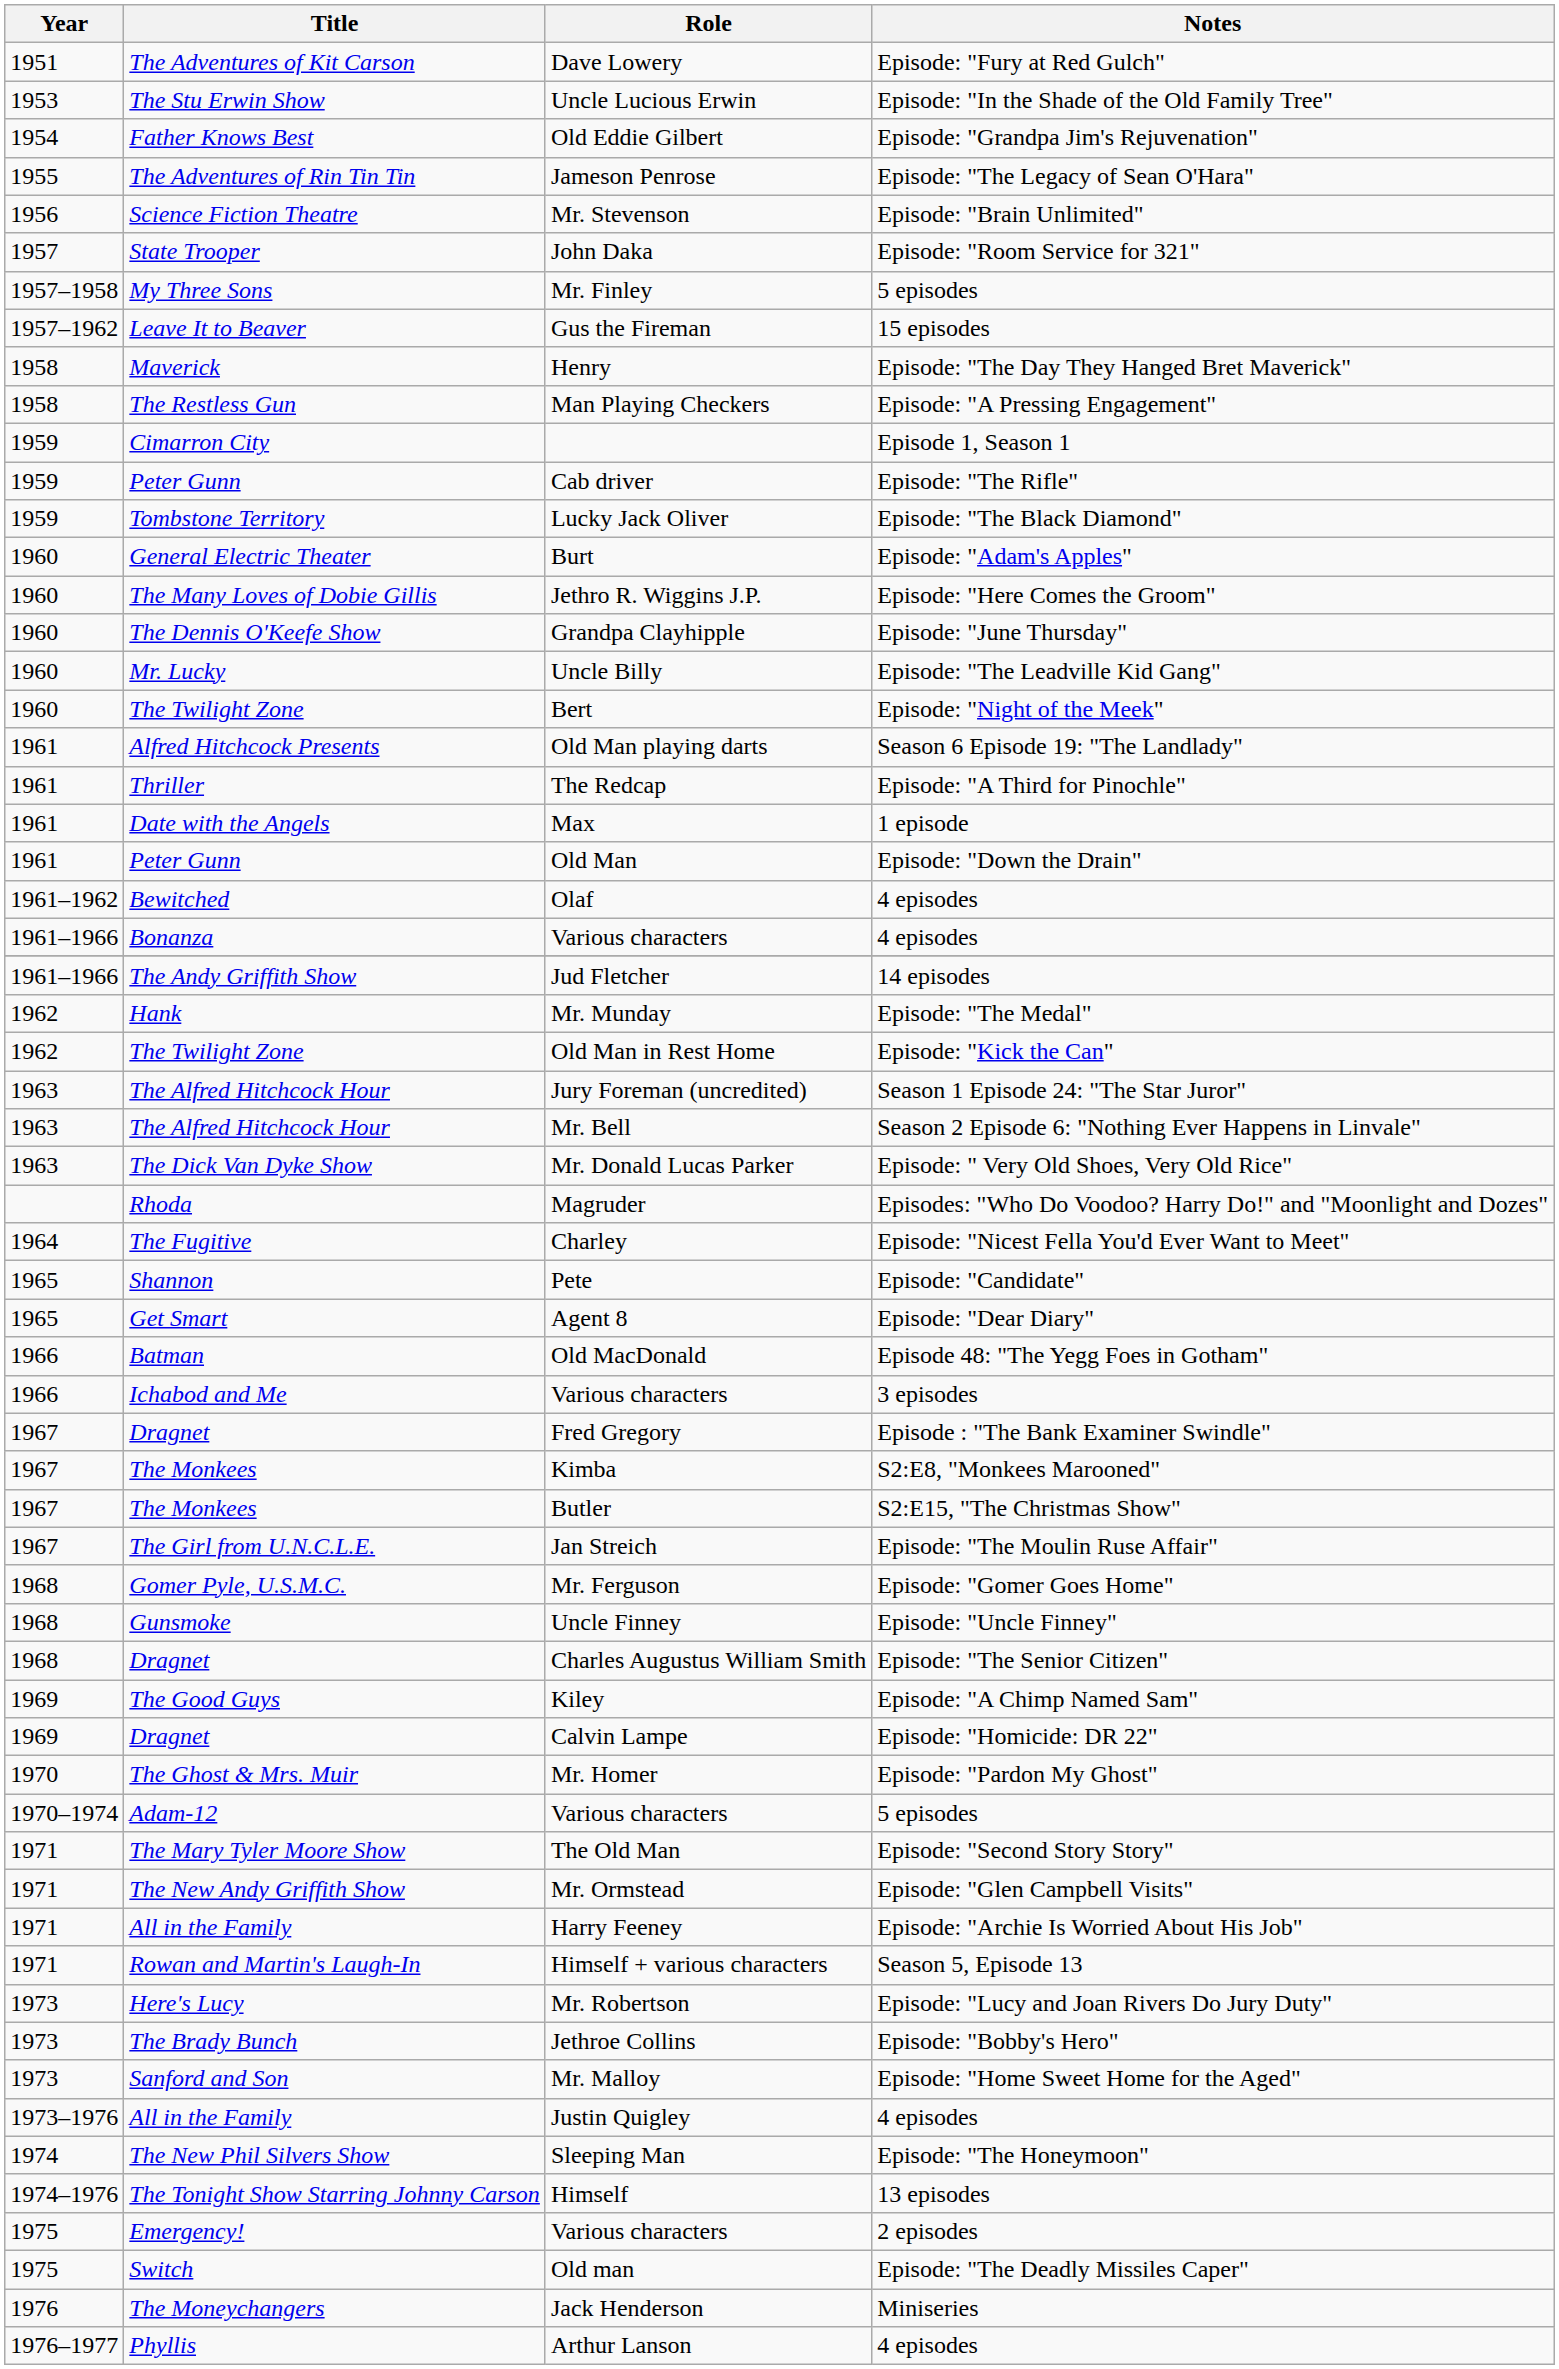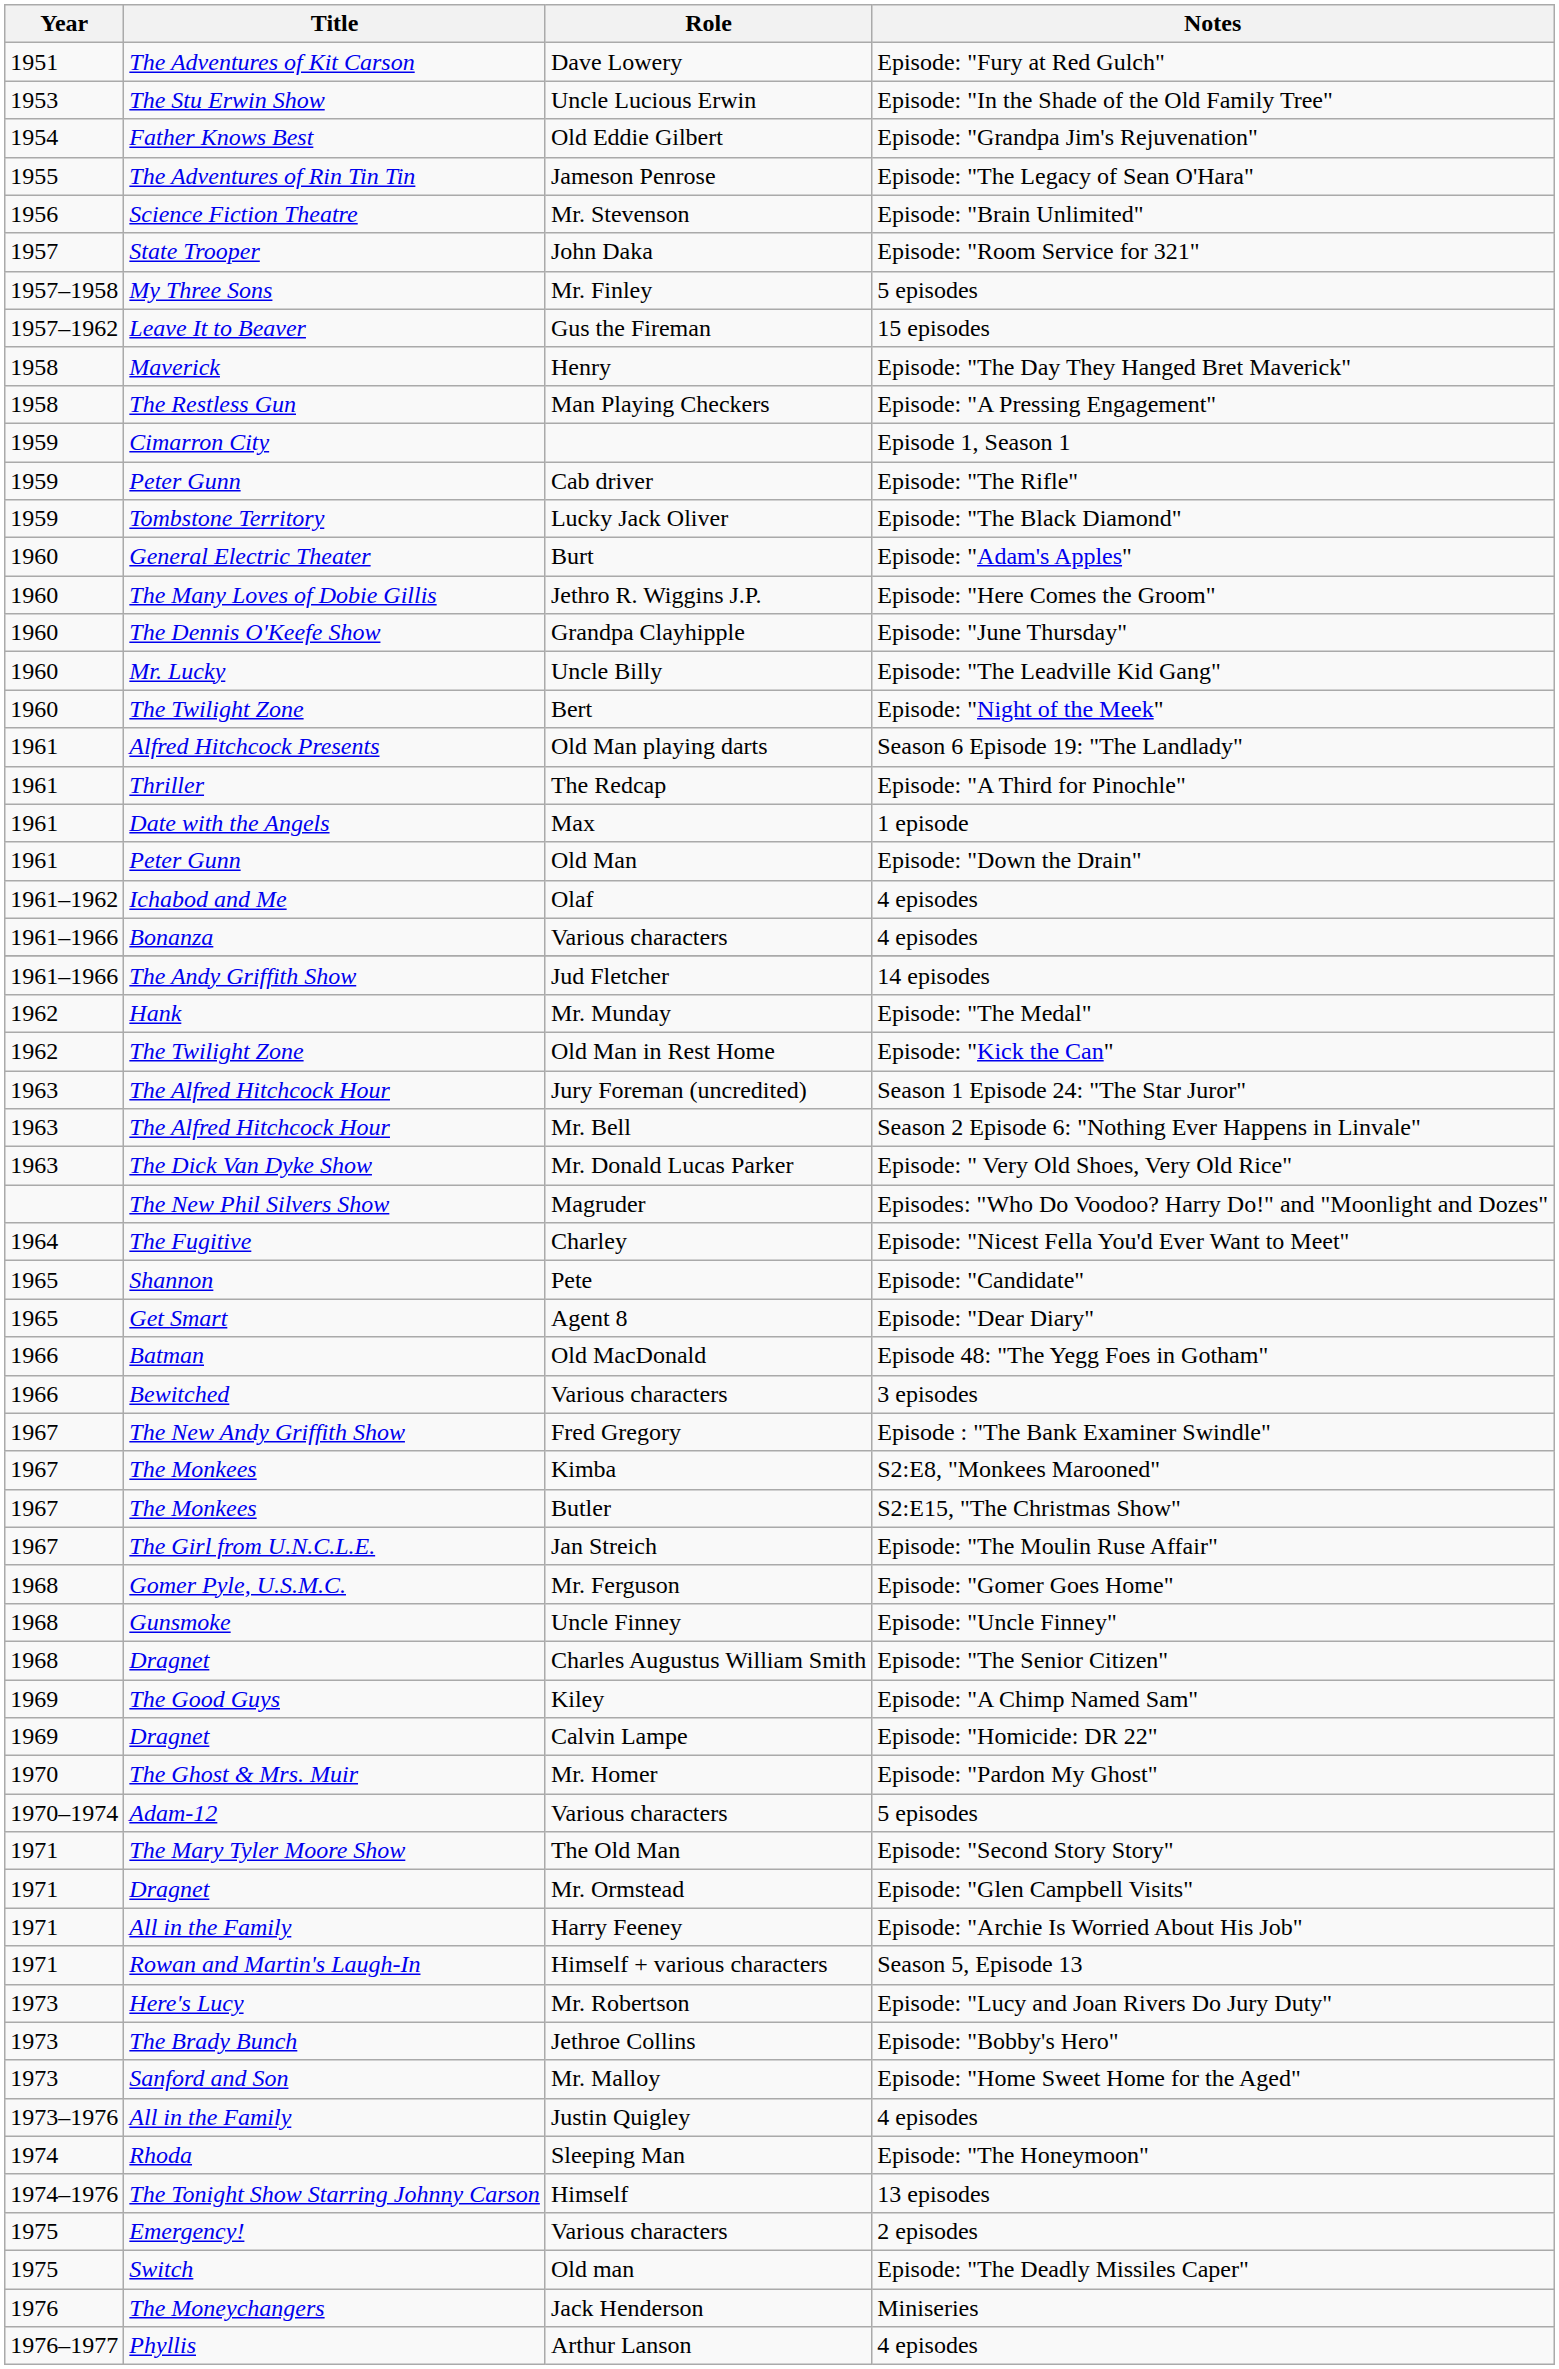Olaf | Title: Bewitched -> Ichabod and Me
Magruder | Title: Rhoda -> The New Phil Silvers Show
Various characters / 3 episodes | Title: Ichabod and Me -> Bewitched
Fred Gregory | Title: Dragnet -> The New Andy Griffith Show
Mr. Ormstead | Title: The New Andy Griffith Show -> Dragnet
Sleeping Man | Title: The New Phil Silvers Show -> Rhoda
